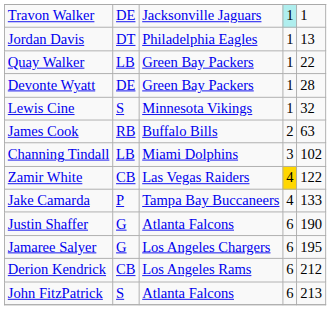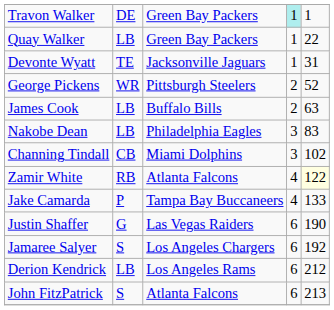Travon Walker | column 3: Jacksonville Jaguars -> Green Bay Packers
- row: Jordan Davis | DT | Philadelphia Eagles | 1 | 13
Devonte Wyatt | column 2: DE -> TE
Devonte Wyatt | column 3: Green Bay Packers -> Jacksonville Jaguars
Devonte Wyatt | column 5: 28 -> 31
- row: Lewis Cine | S | Minnesota Vikings | 1 | 32
+ row: George Pickens | WR | Pittsburgh Steelers | 2 | 52
James Cook | column 2: RB -> LB
+ row: Nakobe Dean | LB | Philadelphia Eagles | 3 | 83
Channing Tindall | column 2: LB -> CB
Zamir White | column 2: CB -> RB
Zamir White | column 3: Las Vegas Raiders -> Atlanta Falcons
Zamir White | column 4: gold background -> no background
Zamir White | column 5: no background -> lightyellow background
Justin Shaffer | column 3: Atlanta Falcons -> Las Vegas Raiders
Jamaree Salyer | column 2: G -> S
Jamaree Salyer | column 5: 195 -> 192
Derion Kendrick | column 2: CB -> LB
